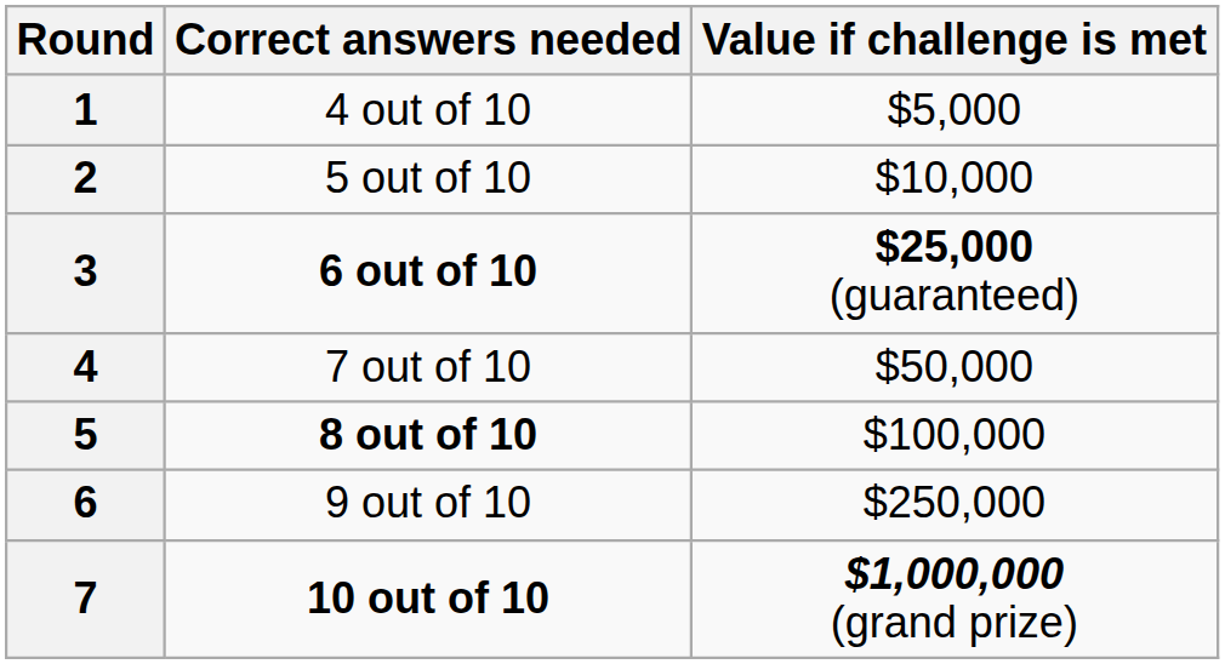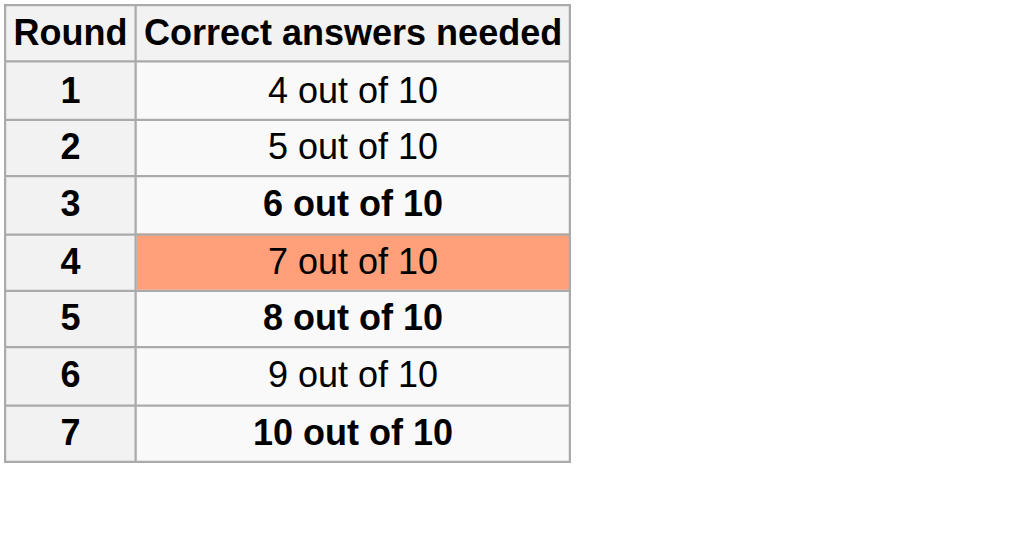- column: Value if challenge is met | $5,000 | $10,000 | $25,000 (guaranteed) | $50,000 | $100,000 | $250,000 | $1,000,000 (grand prize)
4 | Correct answers needed: no background -> lightsalmon background
